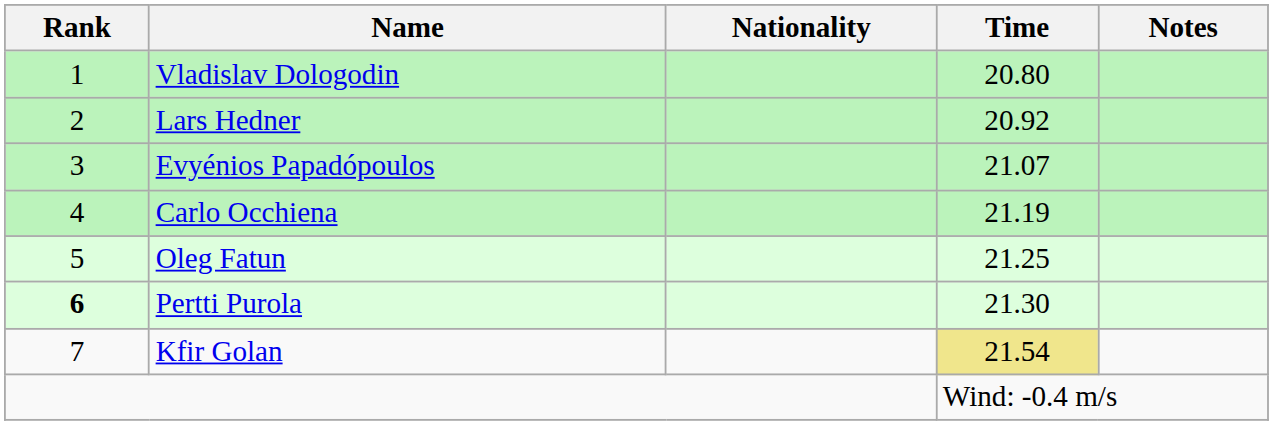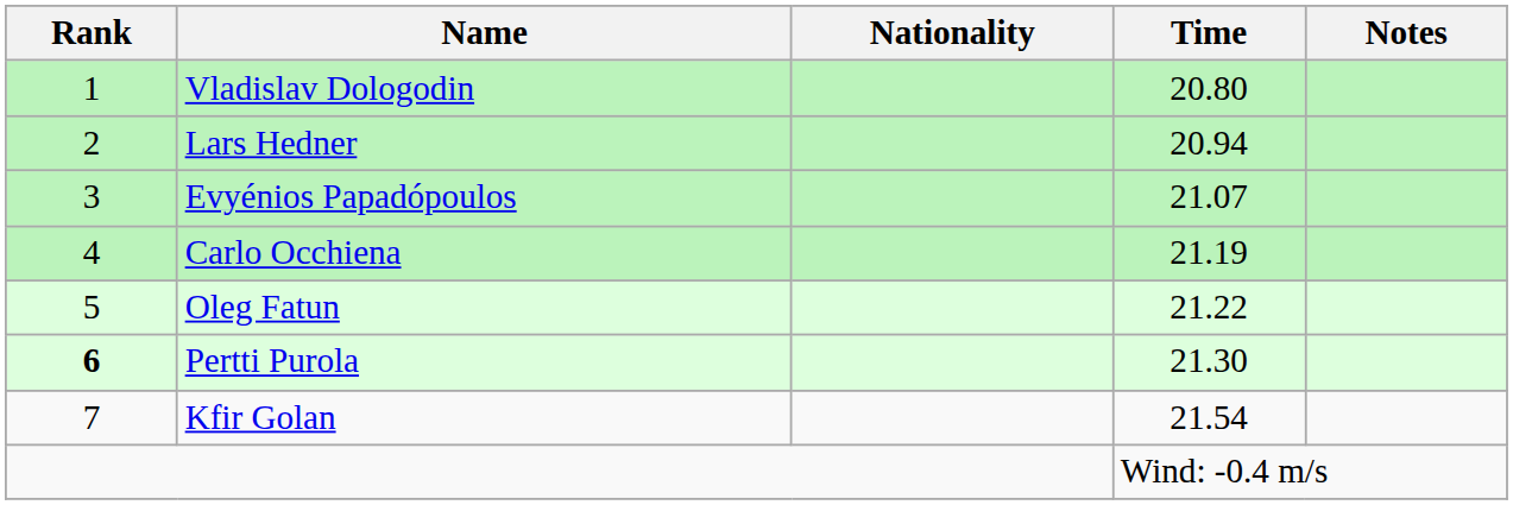Lars Hedner | Time: 20.92 -> 20.94
Oleg Fatun | Time: 21.25 -> 21.22
Kfir Golan | Time: khaki background -> no background
